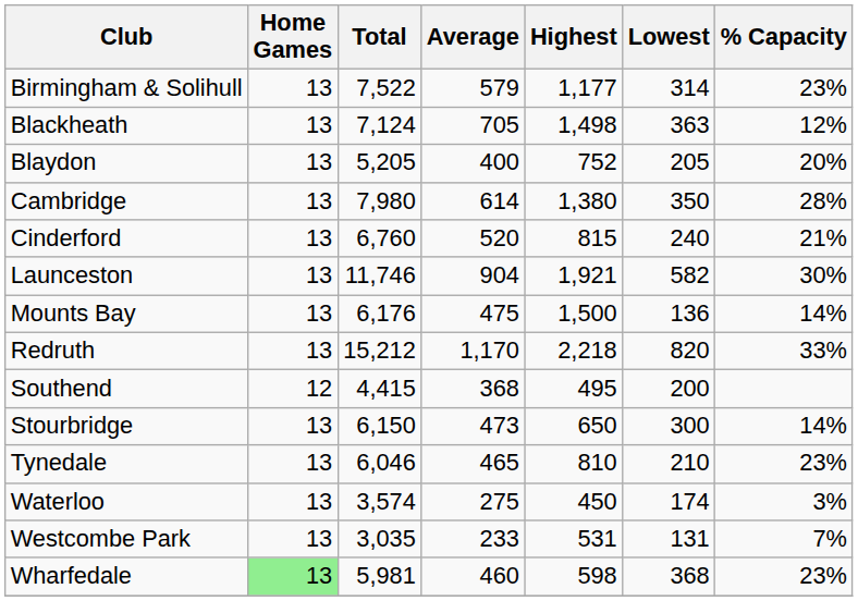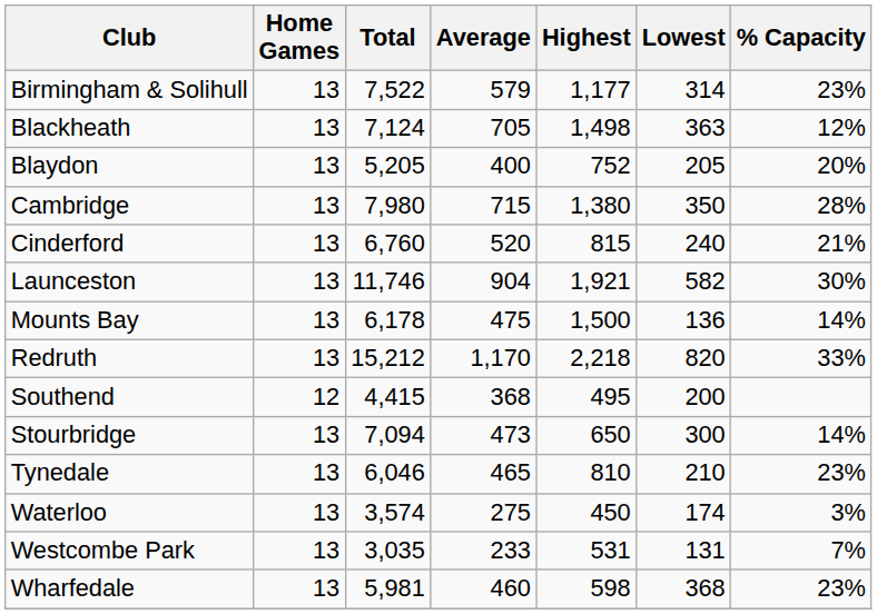Cambridge | Average: 614 -> 715
Mounts Bay | Total: 6,176 -> 6,178
Stourbridge | Total: 6,150 -> 7,094
Wharfedale | Home Games: lightgreen background -> no background
